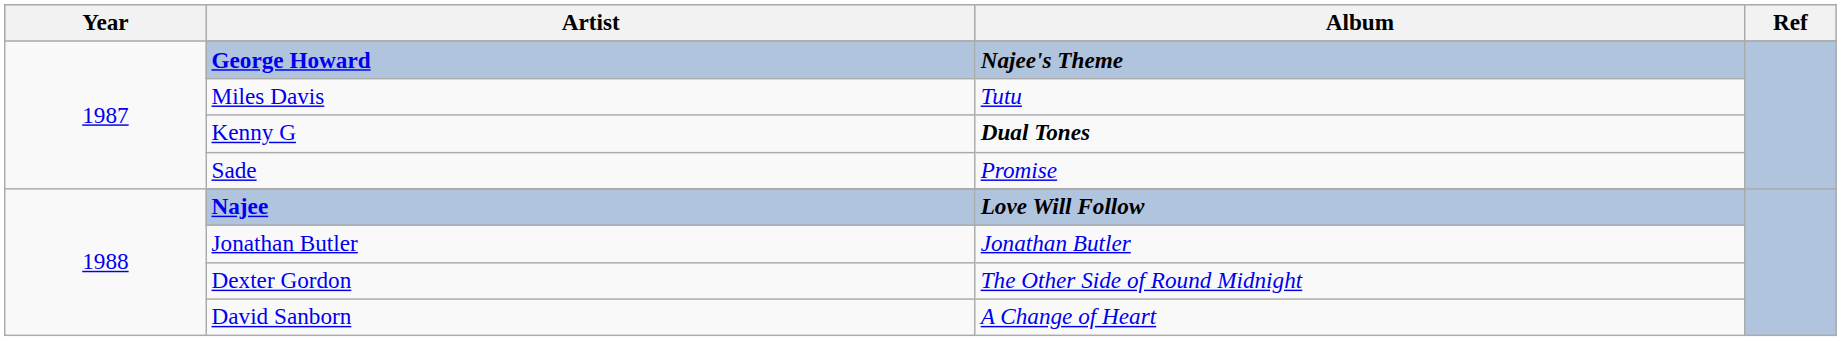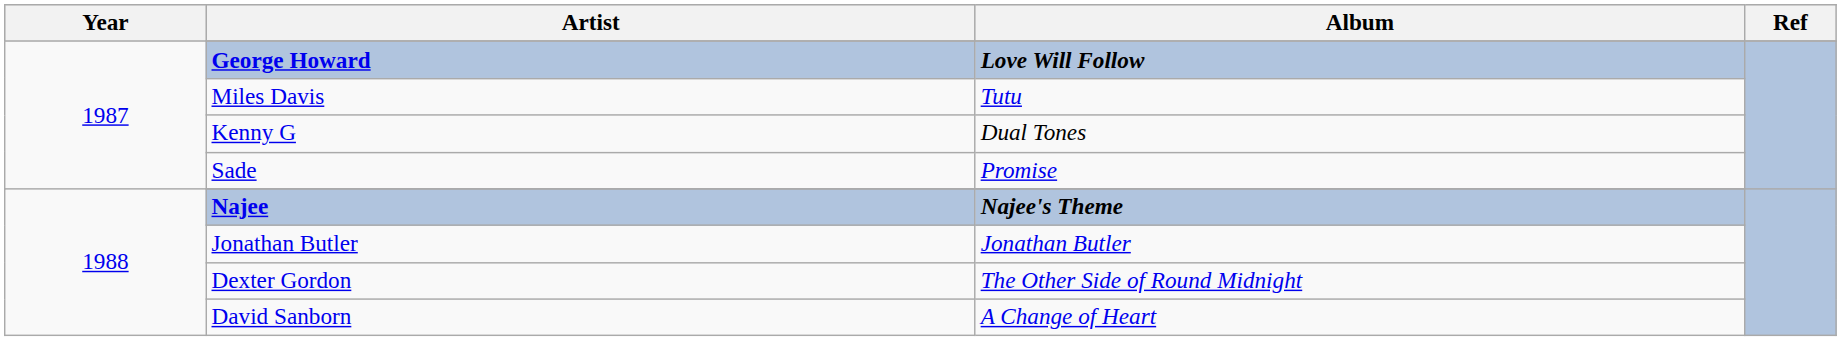George Howard | Album: Najee's Theme -> Love Will Follow
Kenny G | Album: bold -> normal
Najee | Album: Love Will Follow -> Najee's Theme
